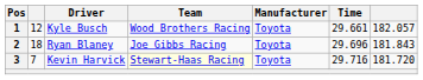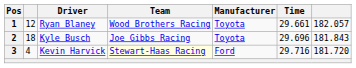1 | Driver: Kyle Busch -> Ryan Blaney
2 | Driver: Ryan Blaney -> Kyle Busch
3 | column 2: 7 -> 4
3 | Manufacturer: Toyota -> Ford
